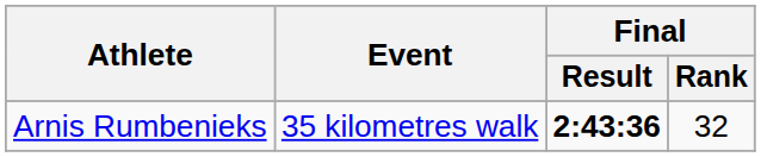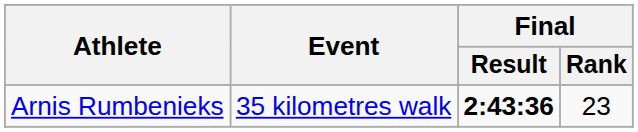Arnis Rumbenieks | Final / Rank: 32 -> 23
